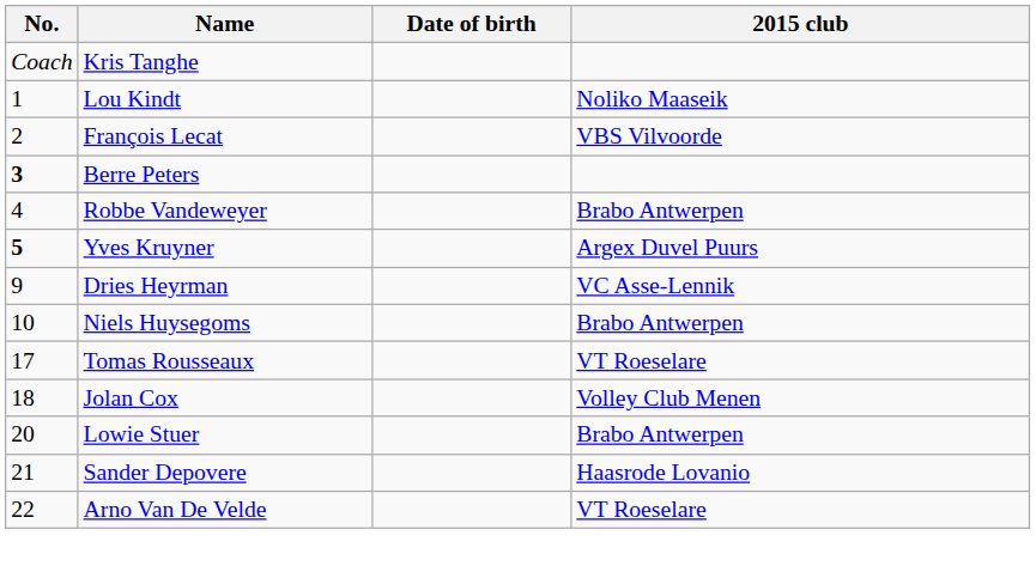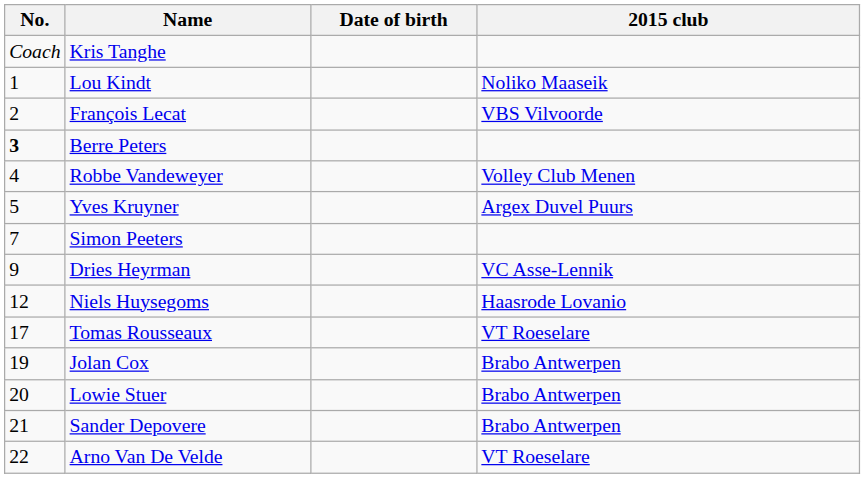Robbe Vandeweyer | 2015 club: Brabo Antwerpen -> Volley Club Menen
Yves Kruyner | No.: bold -> normal
+ row: 7 | Simon Peeters
Niels Huysegoms | No.: 10 -> 12
Niels Huysegoms | 2015 club: Brabo Antwerpen -> Haasrode Lovanio
Jolan Cox | No.: 18 -> 19
Jolan Cox | 2015 club: Volley Club Menen -> Brabo Antwerpen
Sander Depovere | 2015 club: Haasrode Lovanio -> Brabo Antwerpen
